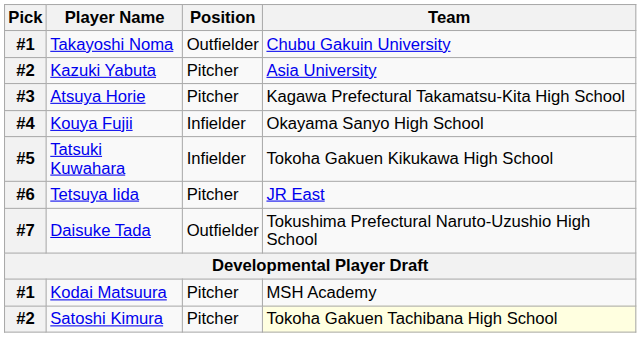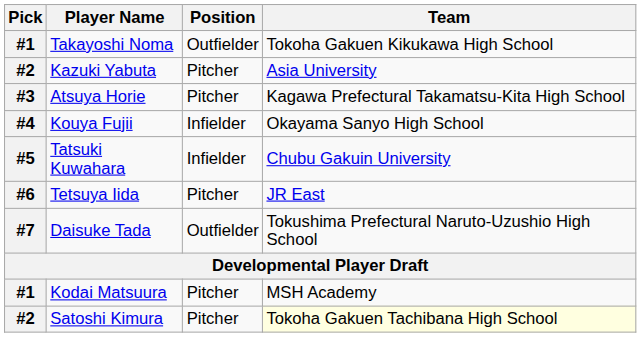Takayoshi Noma | Team: Chubu Gakuin University -> Tokoha Gakuen Kikukawa High School
Tatsuki Kuwahara | Team: Tokoha Gakuen Kikukawa High School -> Chubu Gakuin University
